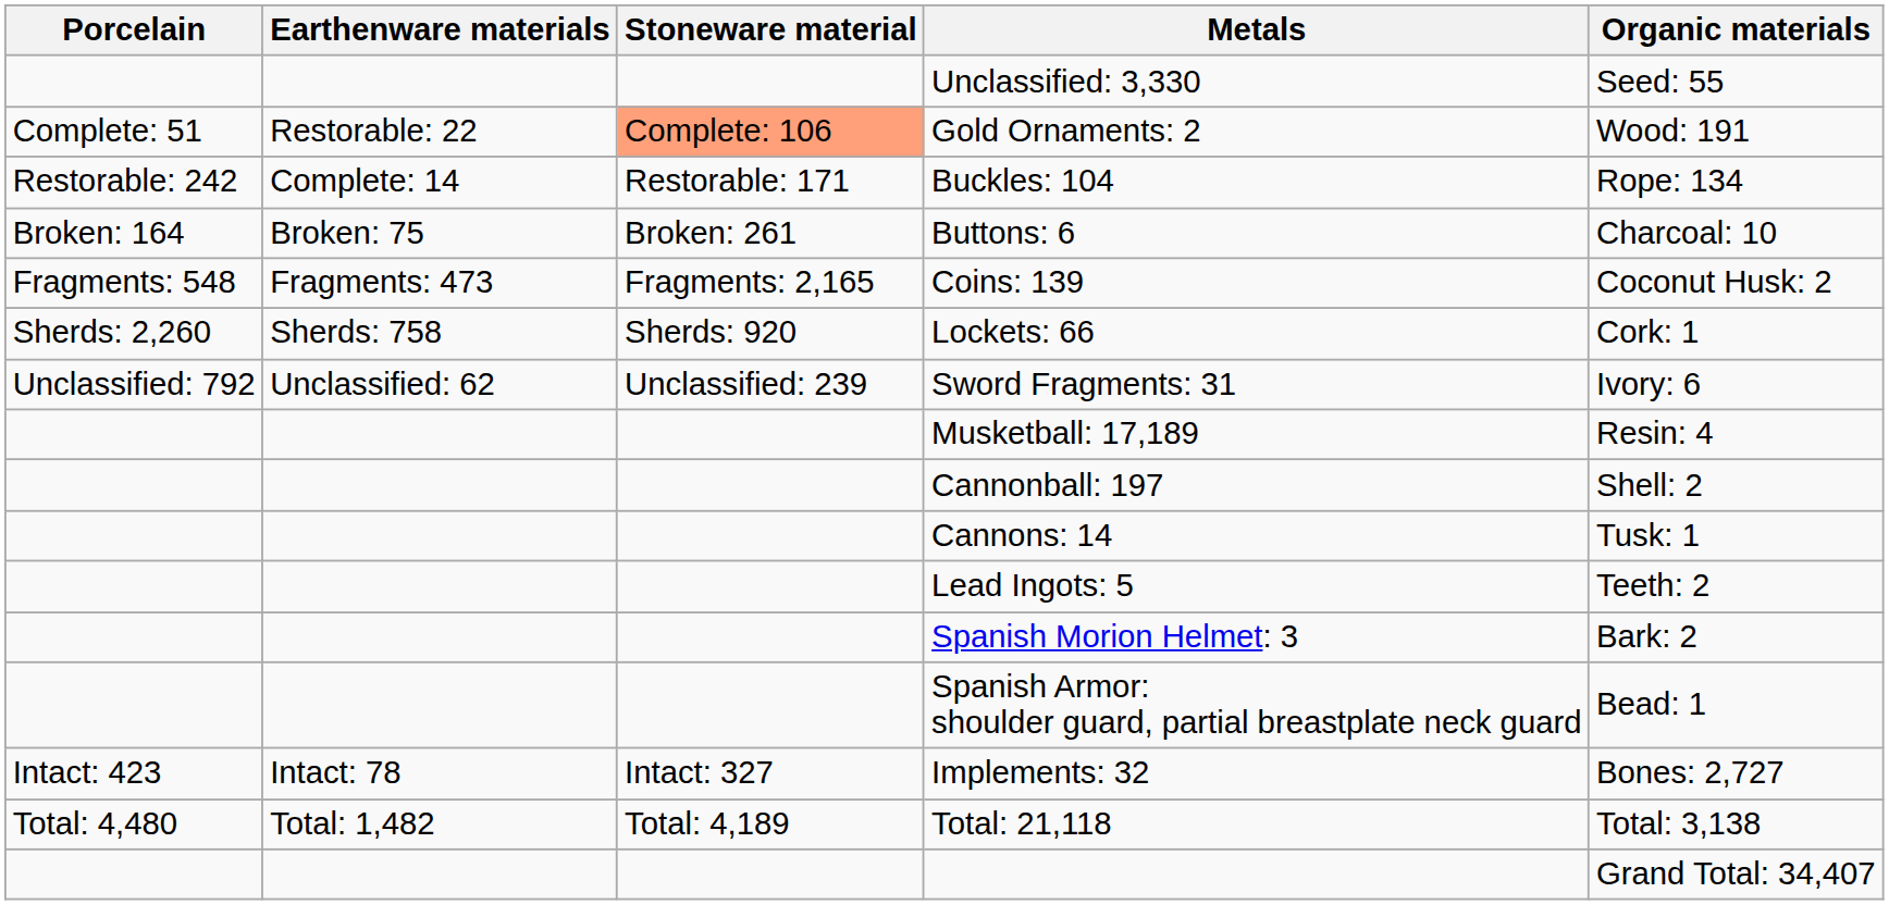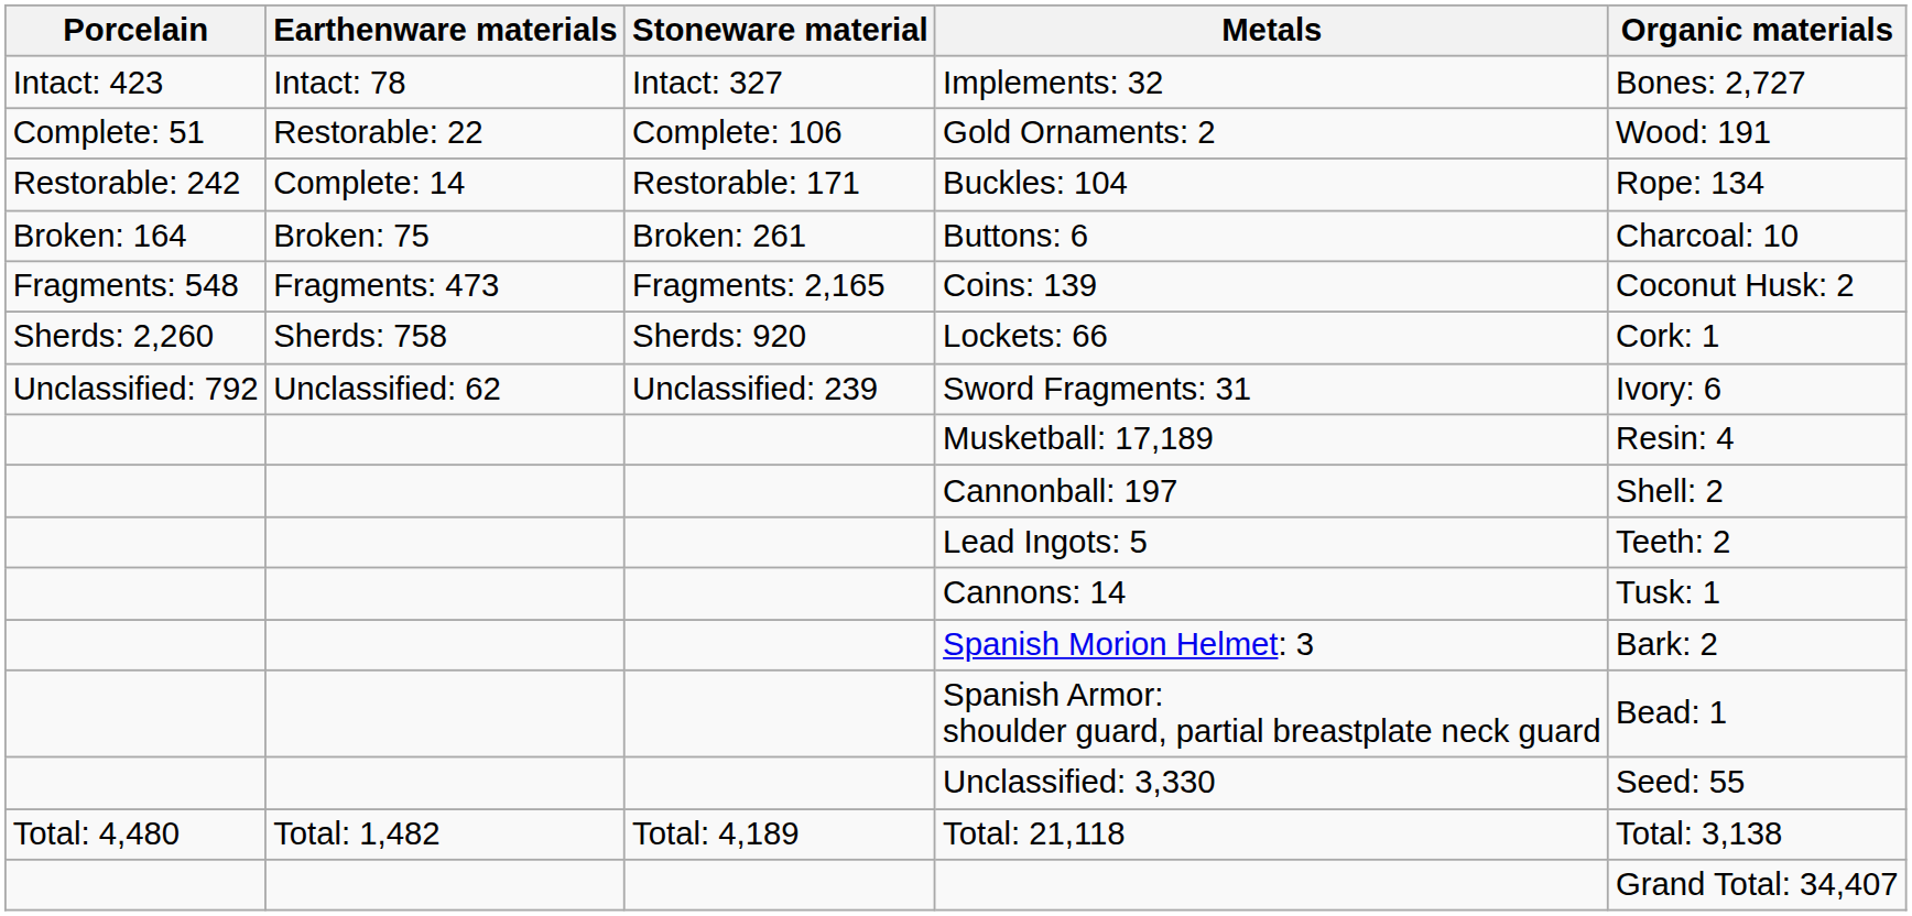rows swapped: Implements: 32 <-> Unclassified: 3,330
Gold Ornaments: 2 | Stoneware material: lightsalmon background -> no background
rows swapped: Lead Ingots: 5 <-> Cannons: 14
